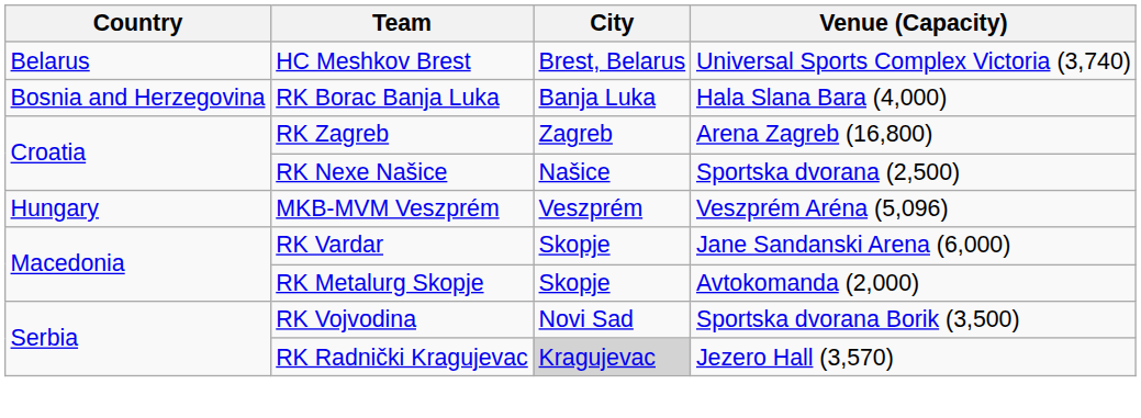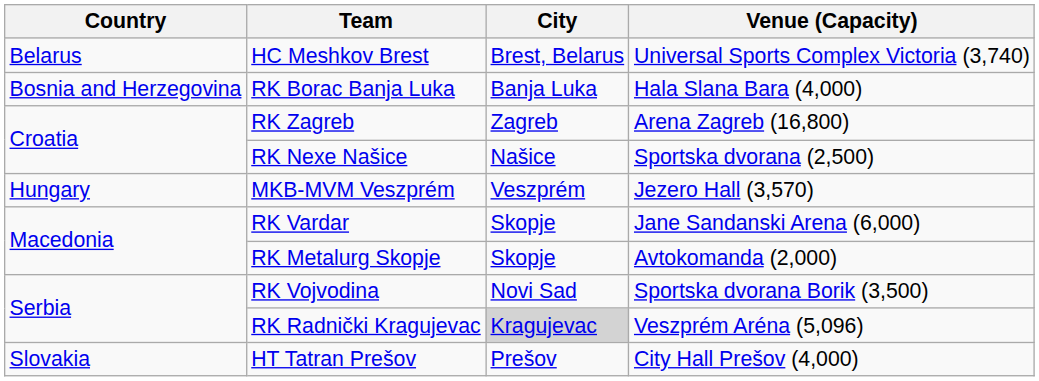MKB-MVM Veszprém | Venue (Capacity): Veszprém Aréna (5,096) -> Jezero Hall (3,570)
RK Radnički Kragujevac | Venue (Capacity): Jezero Hall (3,570) -> Veszprém Aréna (5,096)
+ row: Slovakia | HT Tatran Prešov | Prešov | City Hall Prešov (4,000)
